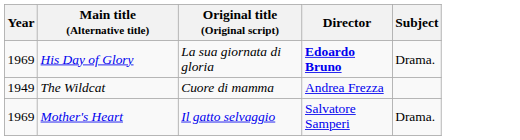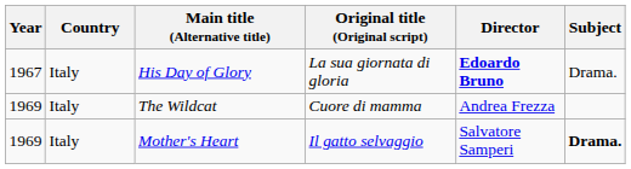+ column: Country | Italy | Italy | Italy
His Day of Glory | Year: 1969 -> 1967
The Wildcat | Year: 1949 -> 1969
Mother's Heart | Subject: normal -> bold
